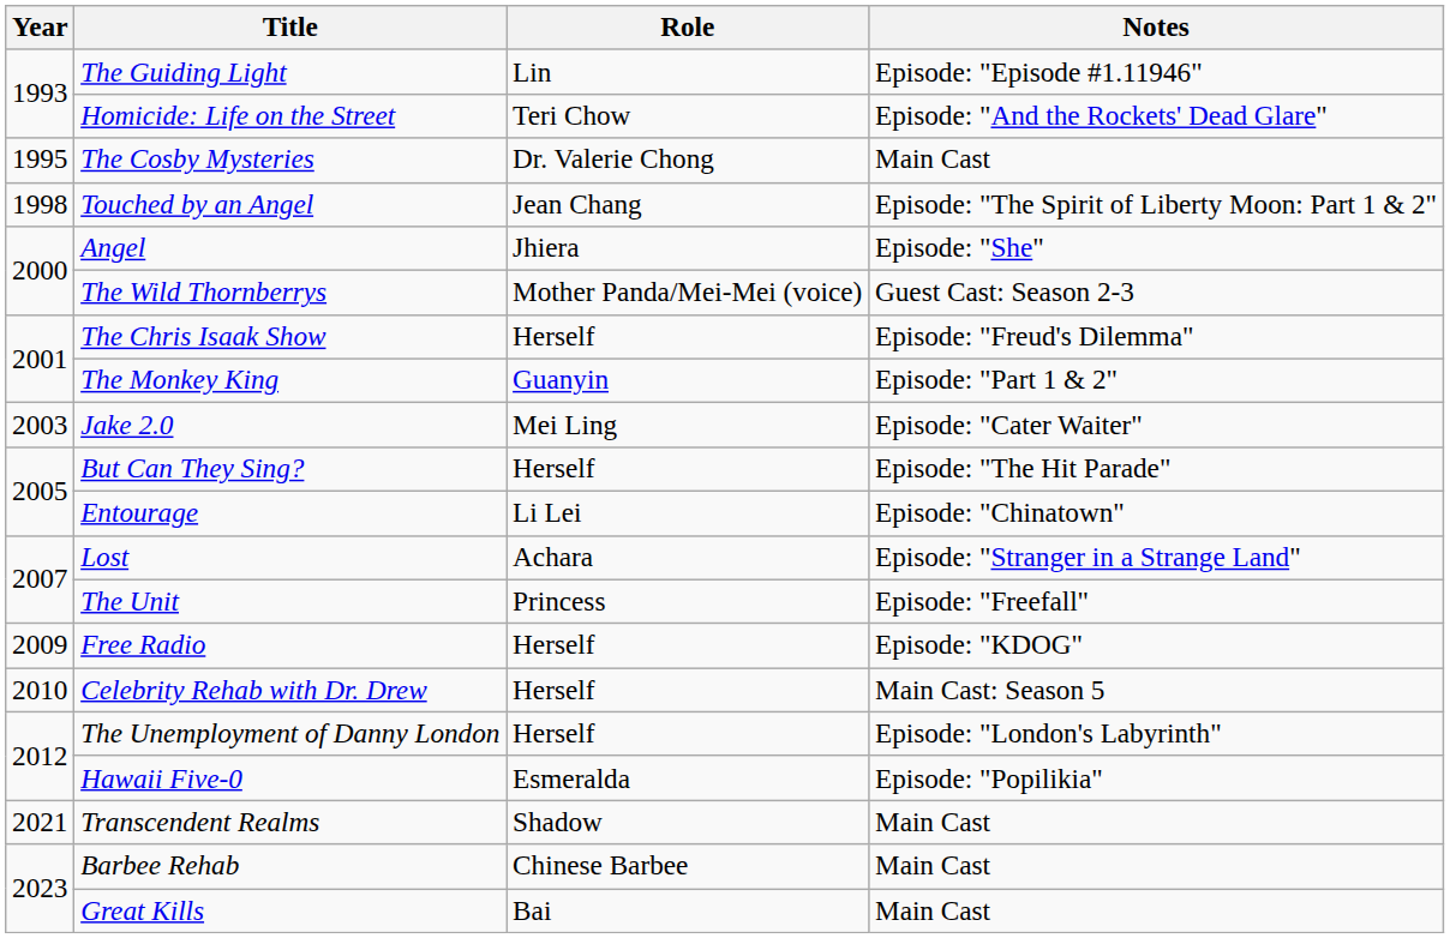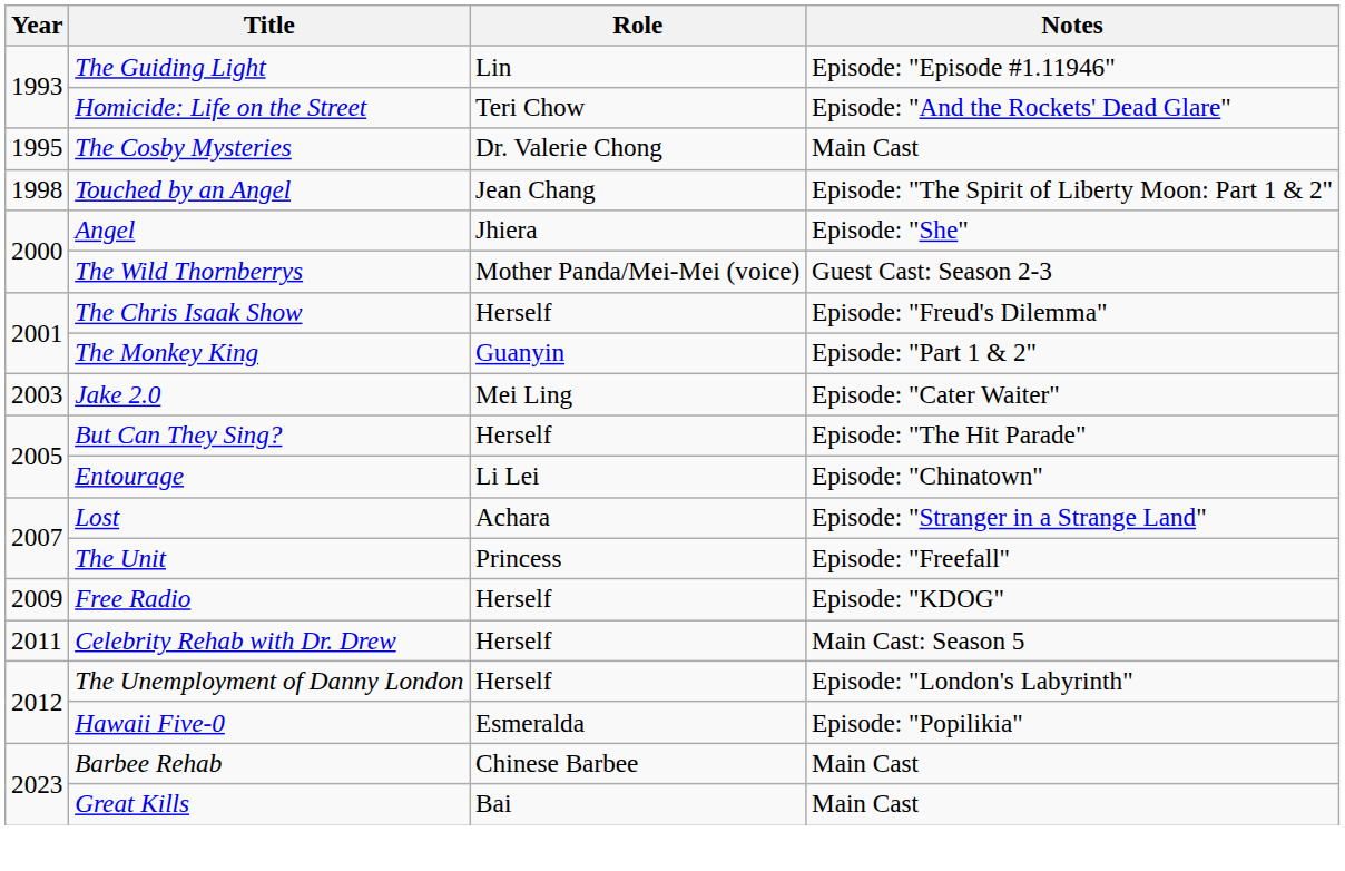Celebrity Rehab with Dr. Drew | Year: 2010 -> 2011
- row: 2021 | Transcendent Realms | Shadow | Main Cast
